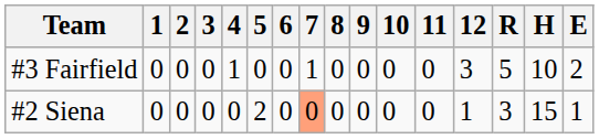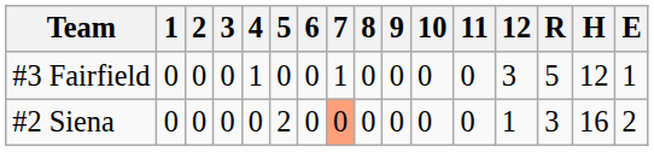#3 Fairfield | H: 10 -> 12
#3 Fairfield | E: 2 -> 1
#2 Siena | H: 15 -> 16
#2 Siena | E: 1 -> 2
